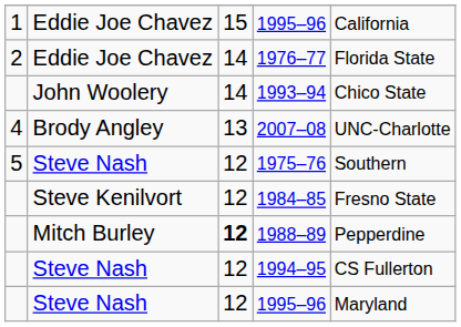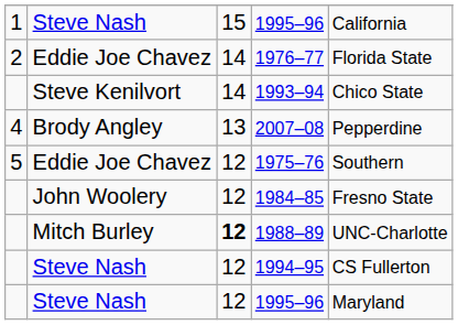1 / 1995–96 | column 2: Eddie Joe Chavez -> Steve Nash
1993–94 | column 2: John Woolery -> Steve Kenilvort
2007–08 | column 5: UNC-Charlotte -> Pepperdine
1975–76 | column 2: Steve Nash -> Eddie Joe Chavez
1984–85 | column 2: Steve Kenilvort -> John Woolery
1988–89 | column 5: Pepperdine -> UNC-Charlotte
